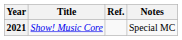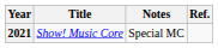columns swapped: Notes <-> Ref.
